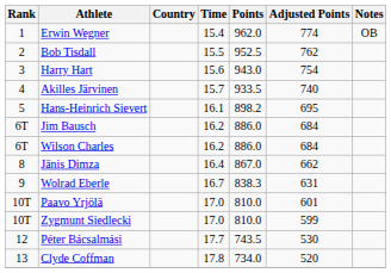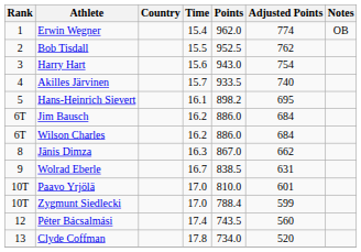Jānis Dimza | Time: 16.4 -> 16.3
Wolrad Eberle | Points: 838.3 -> 838.5
Zygmunt Siedlecki | Points: 810.0 -> 788.4
Péter Bácsalmási | Time: 17.7 -> 17.4
Péter Bácsalmási | Adjusted Points: 530 -> 560
